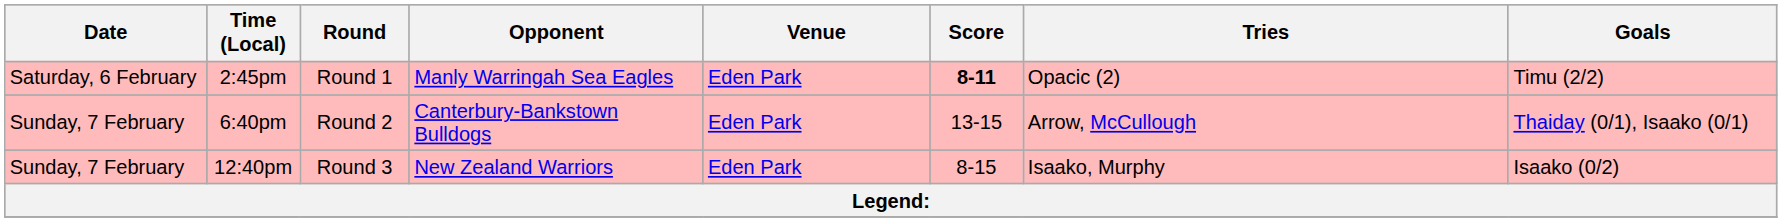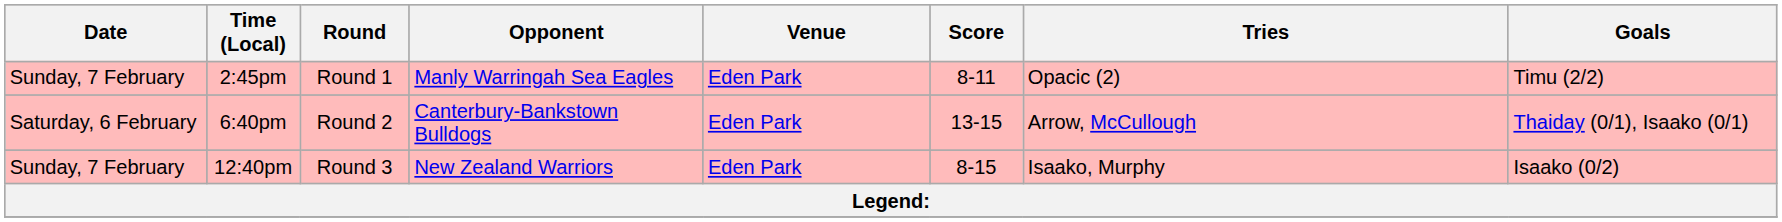2:45pm | Date: Saturday, 6 February -> Sunday, 7 February
2:45pm | Score: bold -> normal
6:40pm | Date: Sunday, 7 February -> Saturday, 6 February
